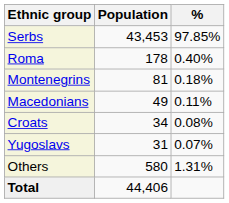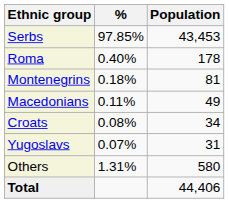columns swapped: Population <-> %
